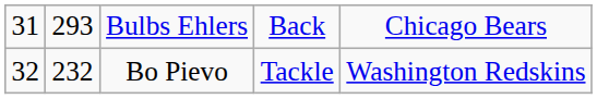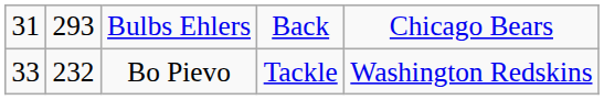Bo Pievo | column 1: 32 -> 33
